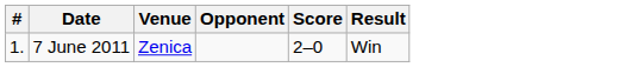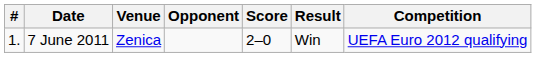+ column: Competition | UEFA Euro 2012 qualifying
